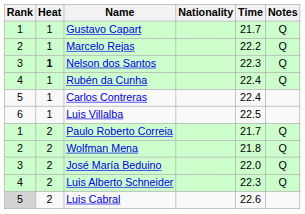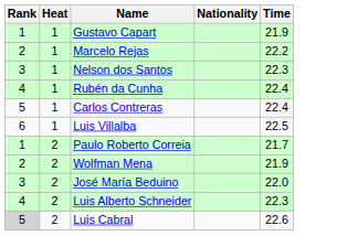- column: Notes | Q | Q | Q | Q | Q | Q | Q | Q
Gustavo Capart | Time: 21.7 -> 21.9
Nelson dos Santos | Heat: bold -> normal
Wolfman Mena | Time: 21.8 -> 21.9
